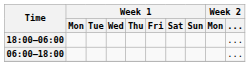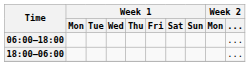rows swapped: 06:00–18:00 <-> 18:00–06:00
